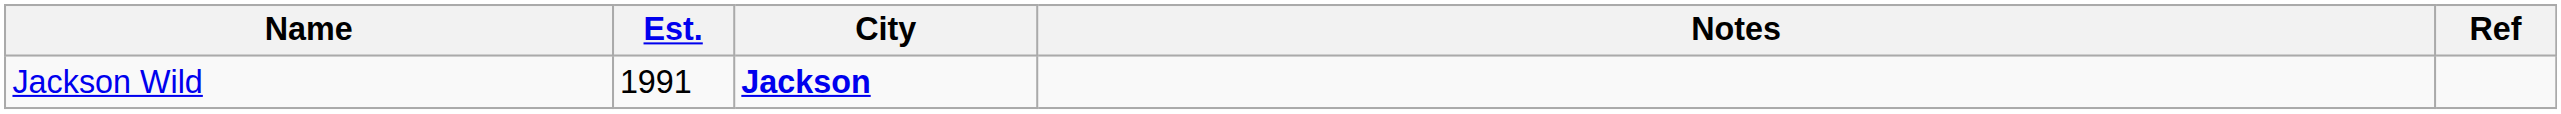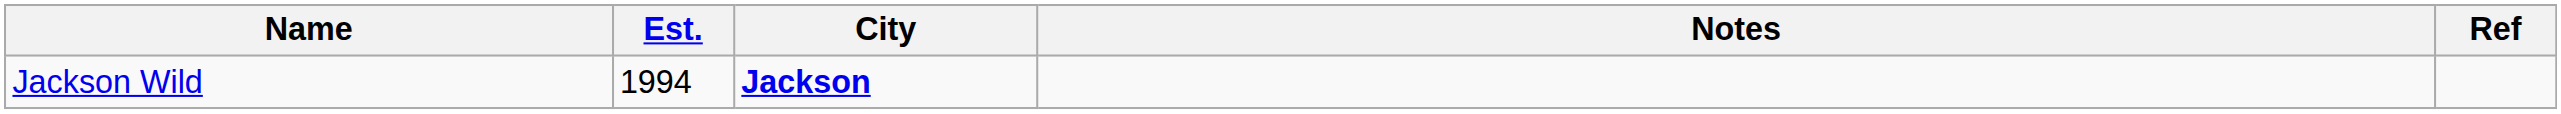Jackson Wild | Est.: 1991 -> 1994
